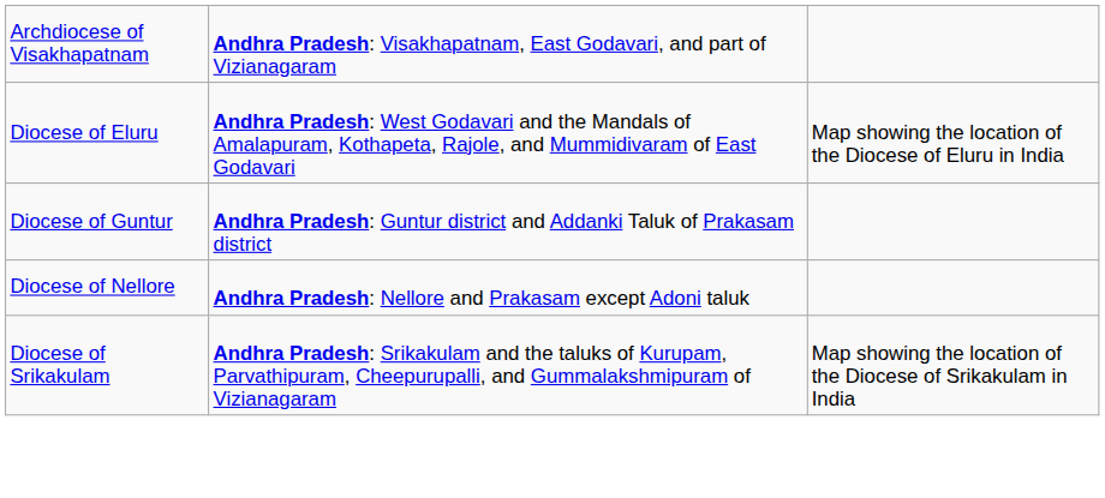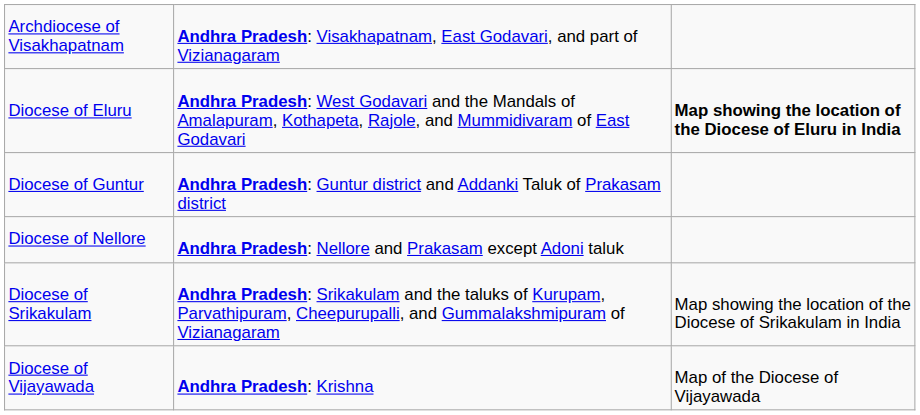Diocese of Eluru | column 3: normal -> bold
+ row: Diocese of Vijayawada | Andhra Pradesh: Krishna | Map of the Diocese of Vijayawada
